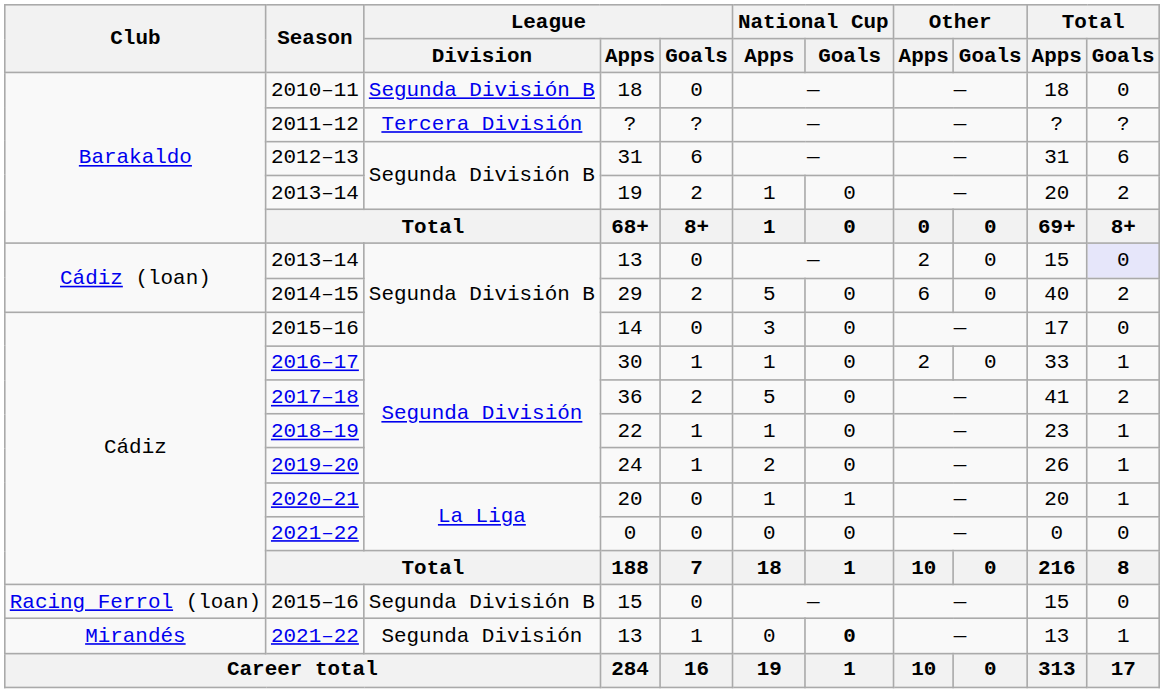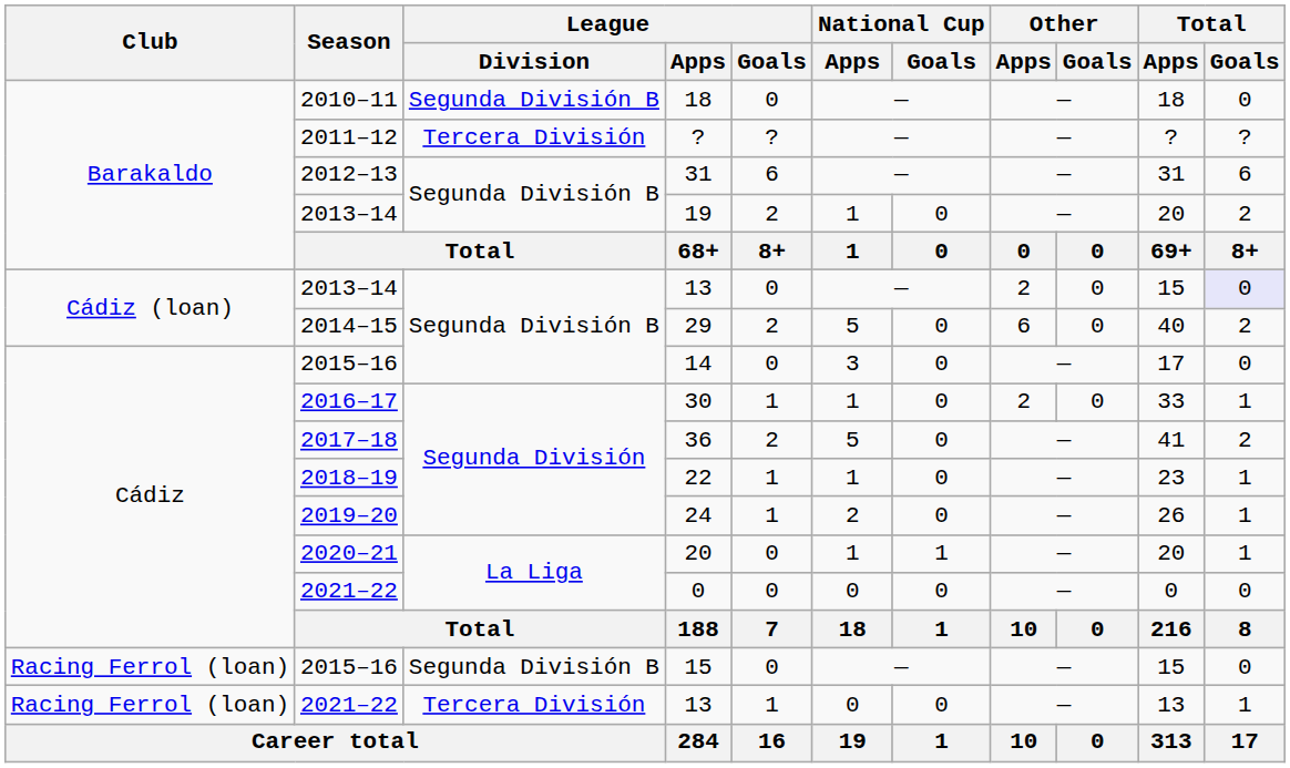2021–22 / 13 | Club: Mirandés -> Racing Ferrol (loan)
2021–22 / 13 | League / Division: Segunda División -> Tercera División
2021–22 / 13 | National Cup / Goals: bold -> normal
